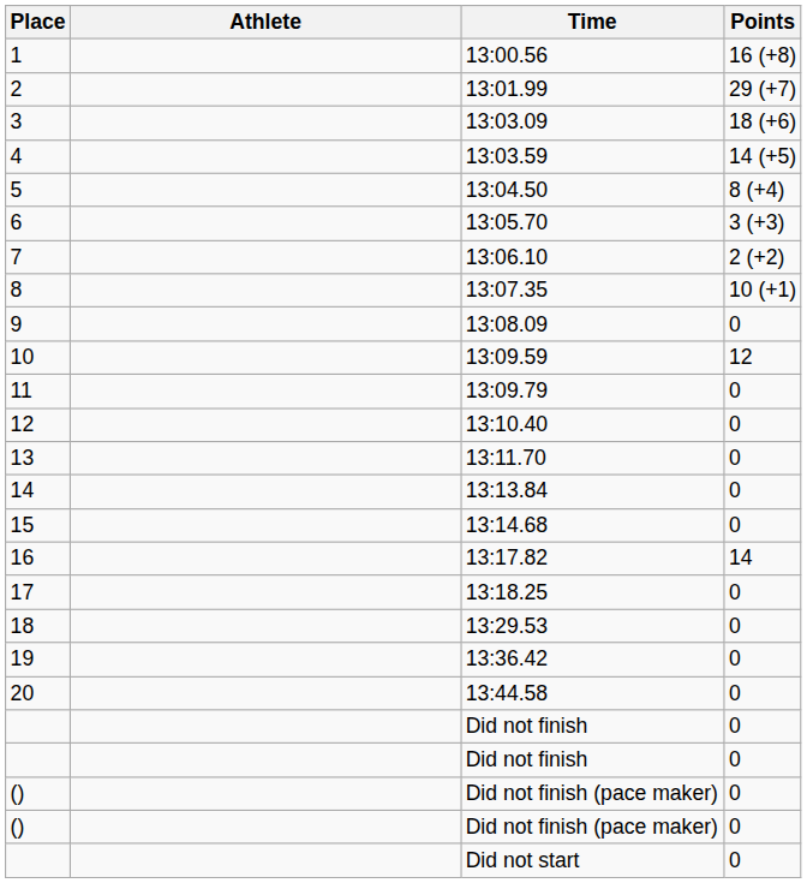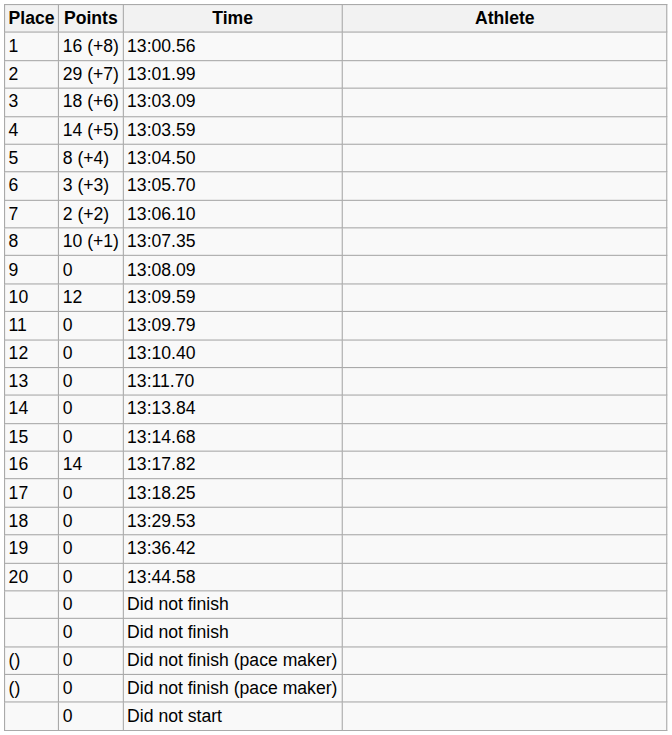columns swapped: Athlete <-> Points
